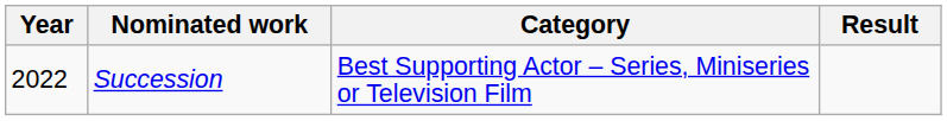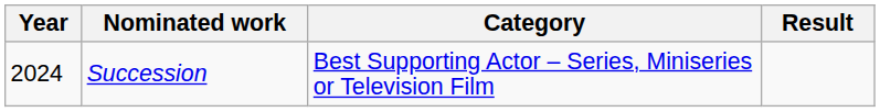Succession | Year: 2022 -> 2024
